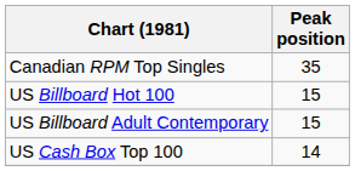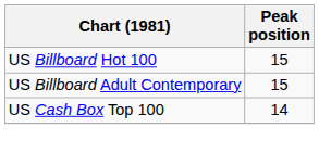- row: Canadian RPM Top Singles | 35
